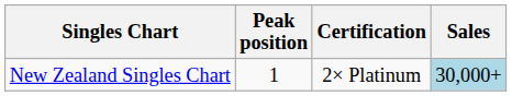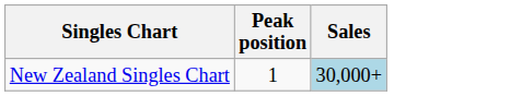- column: Certification | 2× Platinum
